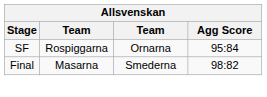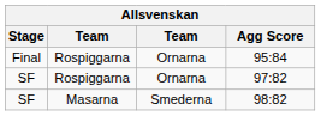95:84 | Stage: SF -> Final
+ row: SF | Rospiggarna | Ornarna | 97:82
98:82 | Stage: Final -> SF
